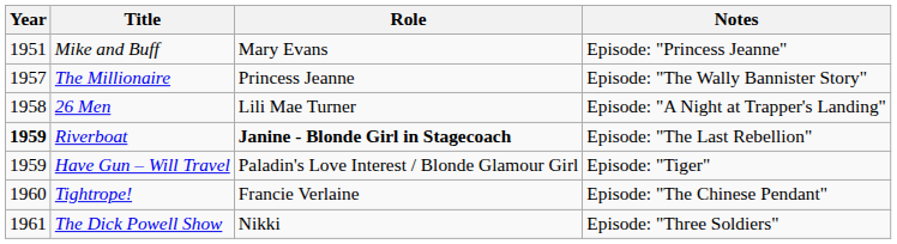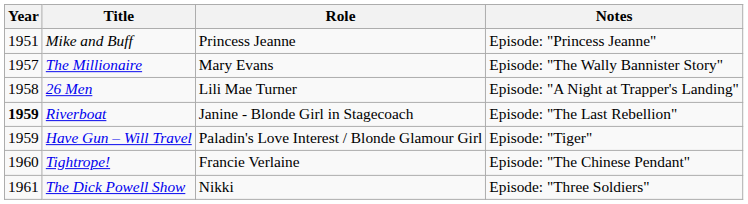Mike and Buff | Role: Mary Evans -> Princess Jeanne
The Millionaire | Role: Princess Jeanne -> Mary Evans
Riverboat | Role: bold -> normal
